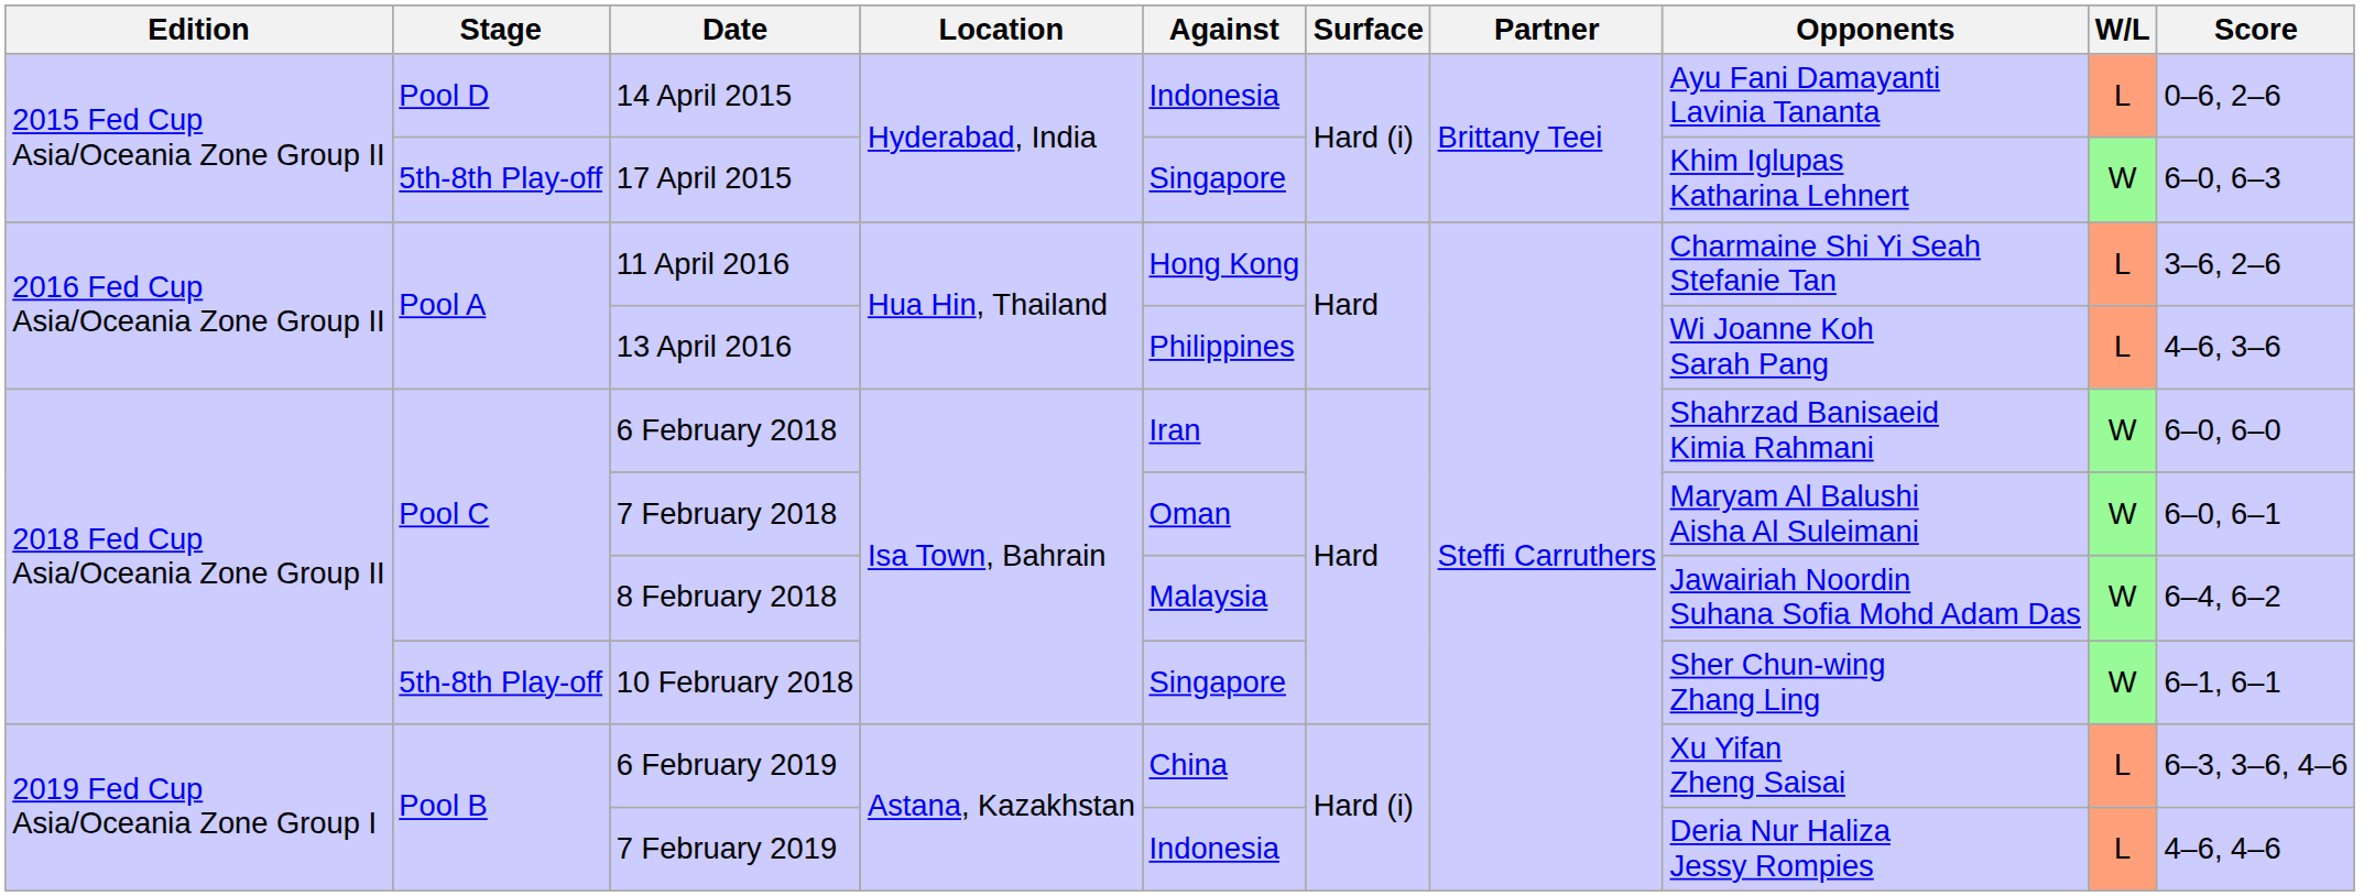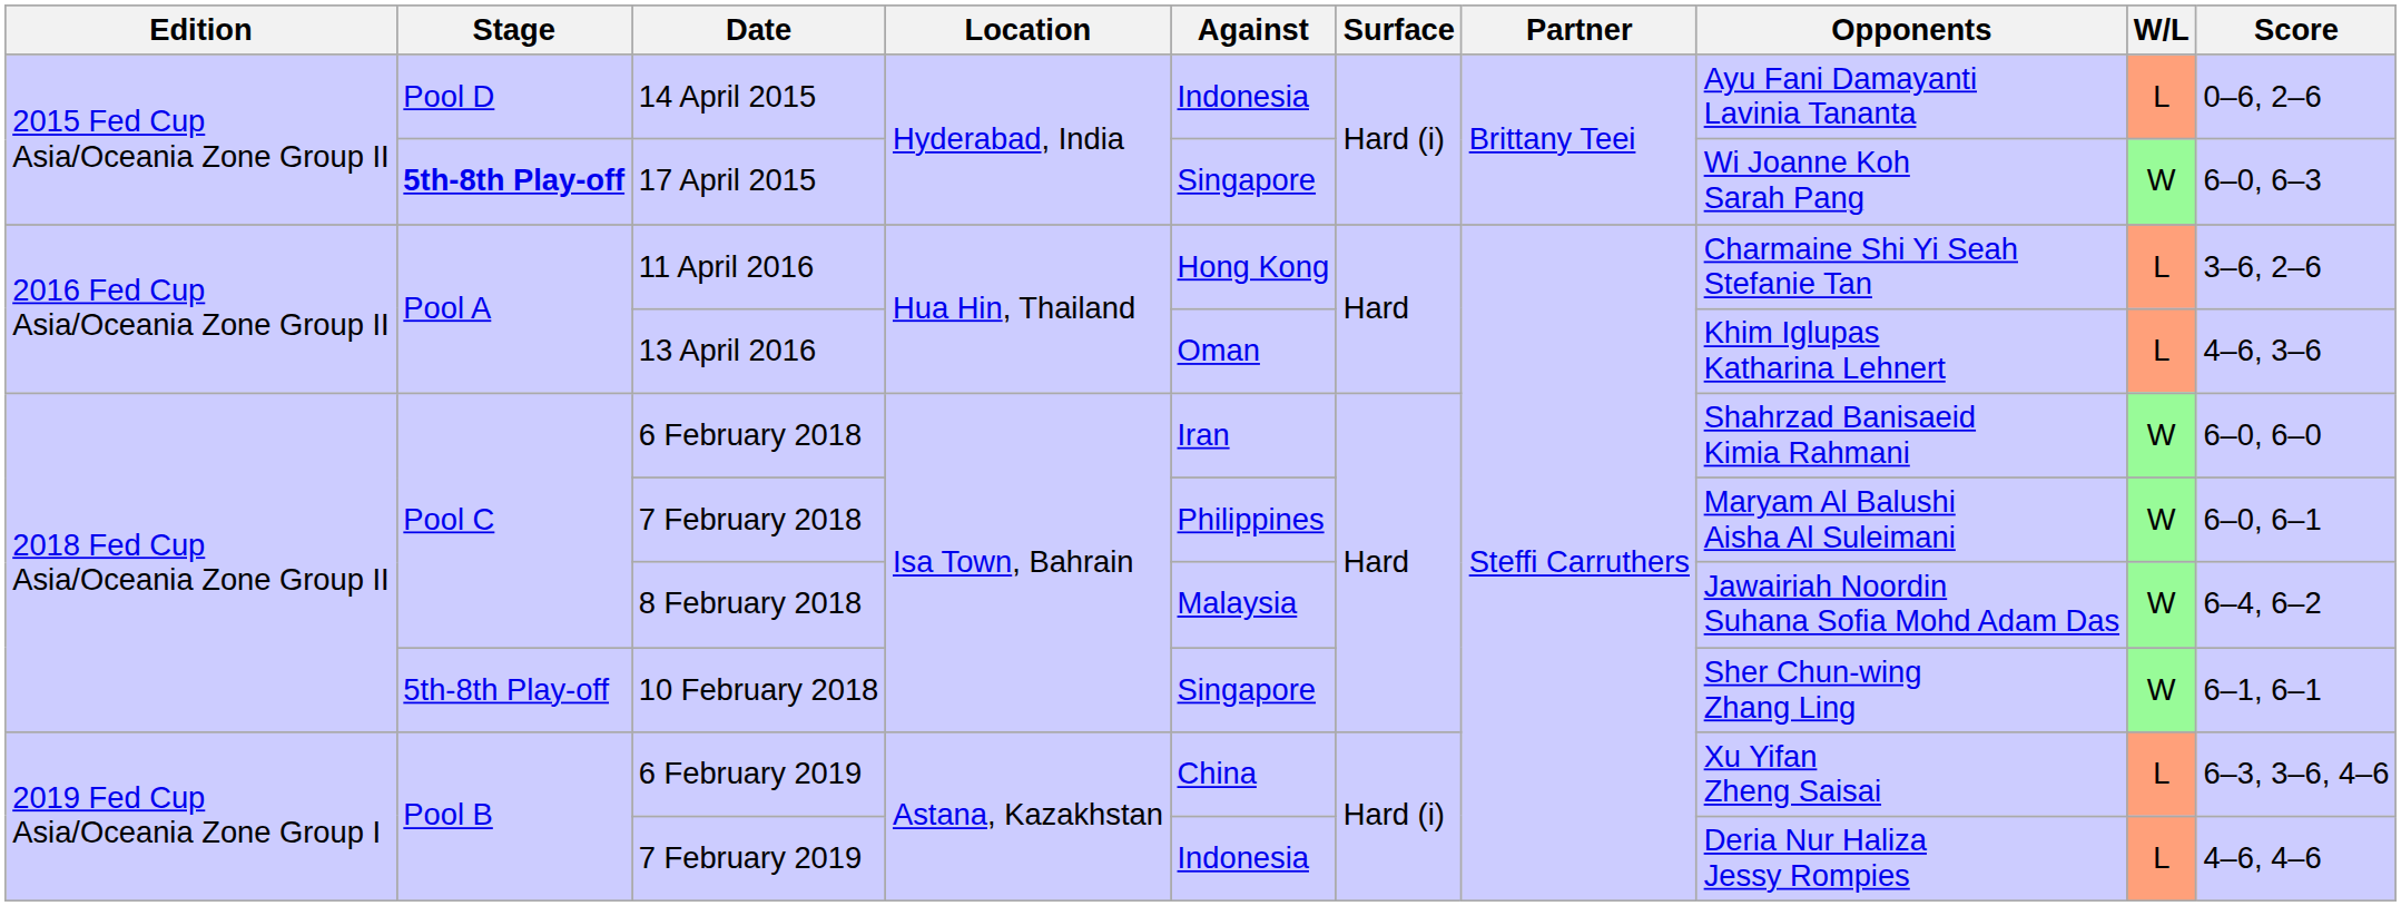17 April 2015 | Stage: normal -> bold
17 April 2015 | Opponents: Khim Iglupas Katharina Lehnert -> Wi Joanne Koh Sarah Pang
13 April 2016 | Against: Philippines -> Oman
13 April 2016 | Opponents: Wi Joanne Koh Sarah Pang -> Khim Iglupas Katharina Lehnert
7 February 2018 | Against: Oman -> Philippines
